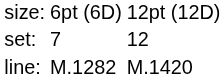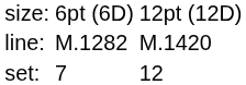rows swapped: set: <-> line:
